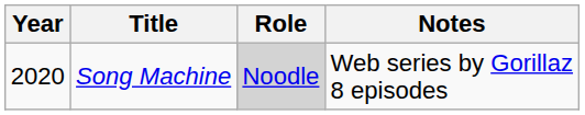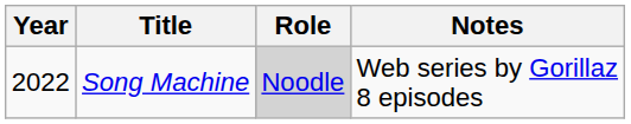Song Machine | Year: 2020 -> 2022
